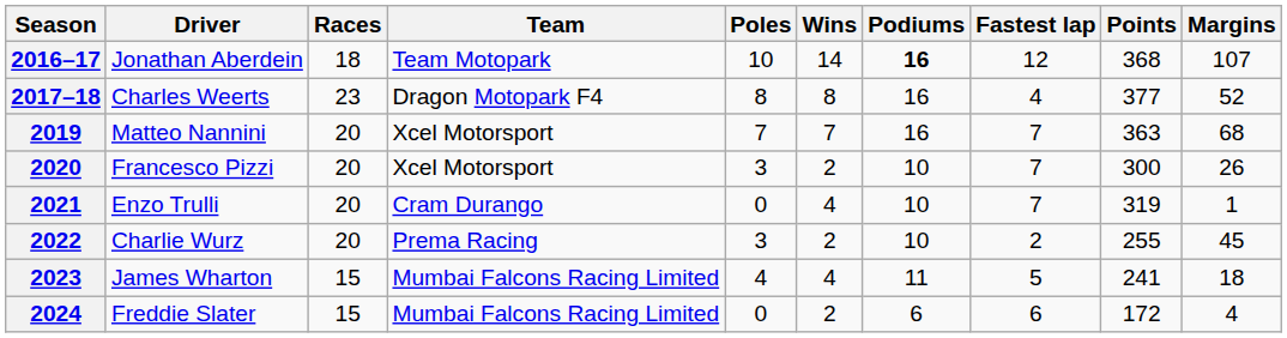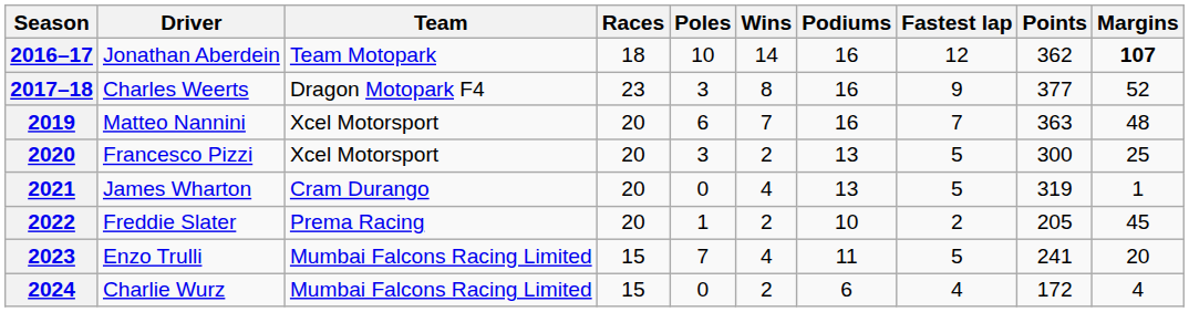columns swapped: Team <-> Races
2016–17 | Podiums: bold -> normal
2016–17 | Points: 368 -> 362
2016–17 | Margins: normal -> bold
2017–18 | Poles: 8 -> 3
2017–18 | Fastest lap: 4 -> 9
2019 | Poles: 7 -> 6
2019 | Margins: 68 -> 48
2020 | Podiums: 10 -> 13
2020 | Fastest lap: 7 -> 5
2020 | Margins: 26 -> 25
2021 | Driver: Enzo Trulli -> James Wharton
2021 | Podiums: 10 -> 13
2021 | Fastest lap: 7 -> 5
2022 | Driver: Charlie Wurz -> Freddie Slater
2022 | Poles: 3 -> 1
2022 | Points: 255 -> 205
2023 | Driver: James Wharton -> Enzo Trulli
2023 | Poles: 4 -> 7
2023 | Margins: 18 -> 20
2024 | Driver: Freddie Slater -> Charlie Wurz
2024 | Fastest lap: 6 -> 4
